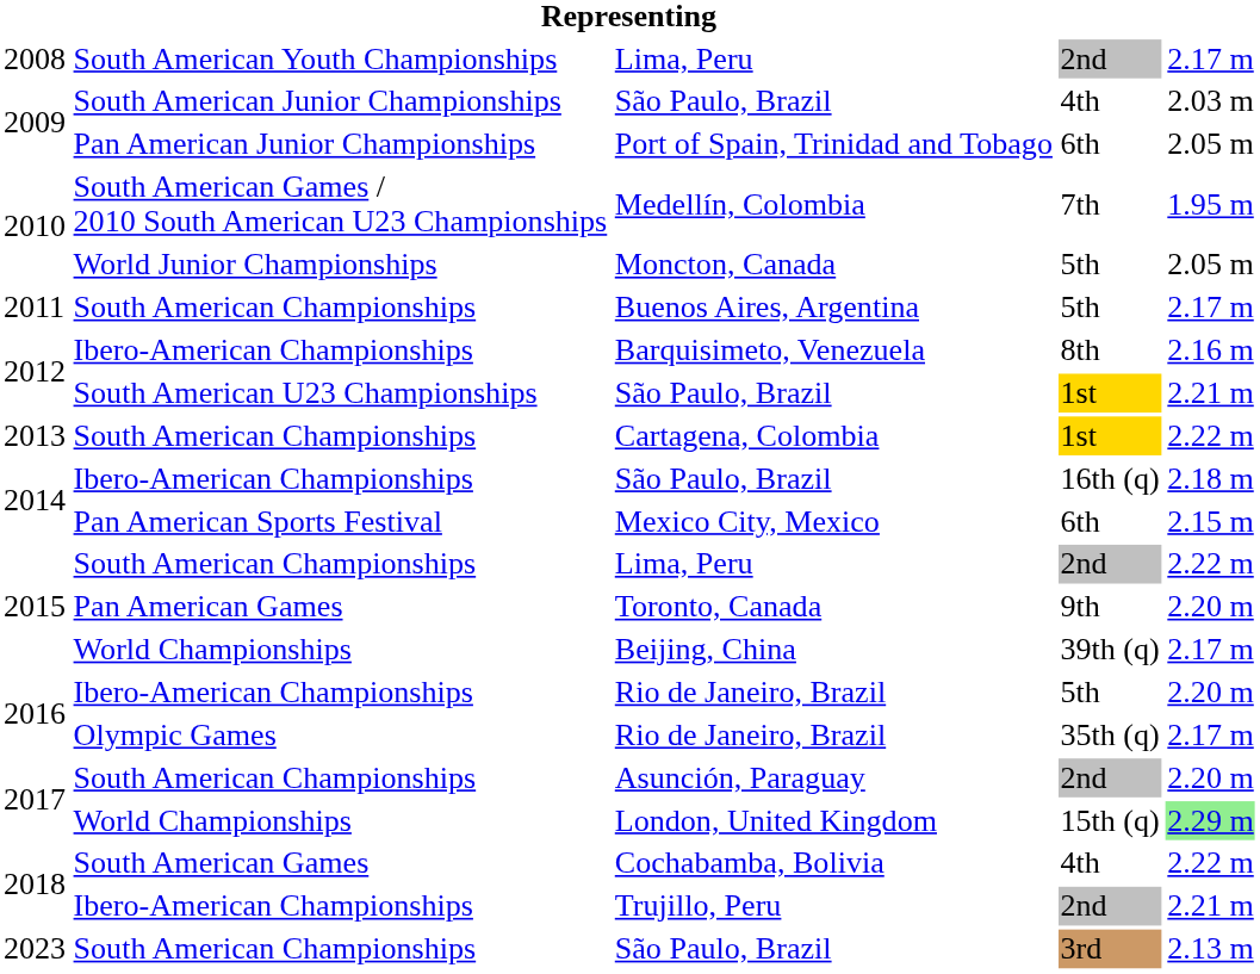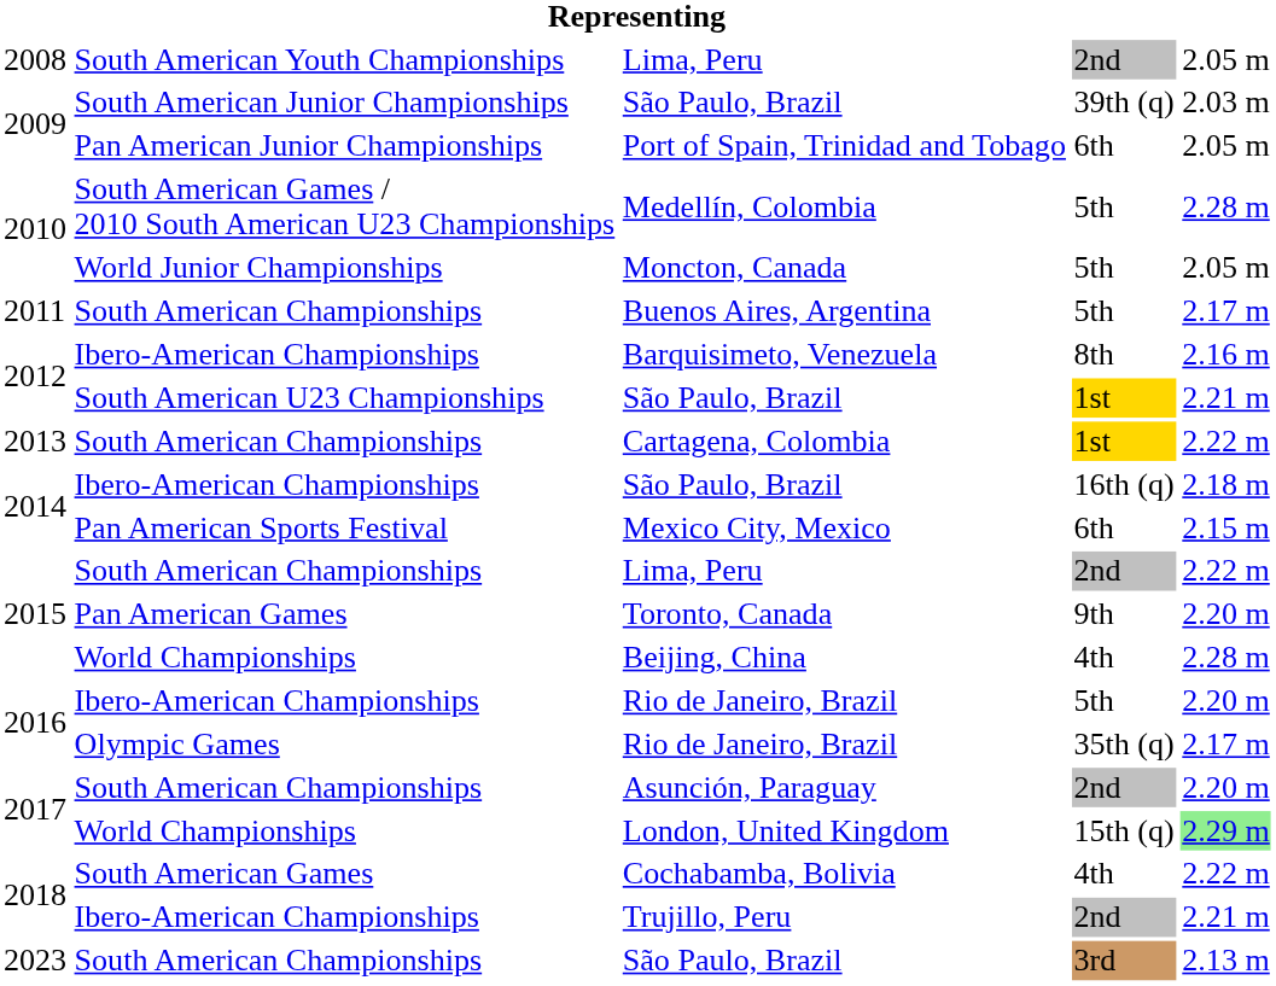South American Youth Championships / Lima, Peru | column 5: 2.17 m -> 2.05 m
South American Junior Championships / São Paulo, Brazil | column 4: 4th -> 39th (q)
Medellín, Colombia | column 4: 7th -> 5th
Medellín, Colombia | column 5: 1.95 m -> 2.28 m
Beijing, China | column 4: 39th (q) -> 4th
Beijing, China | column 5: 2.17 m -> 2.28 m
